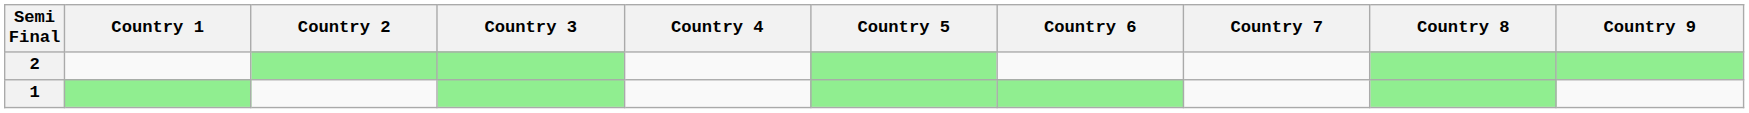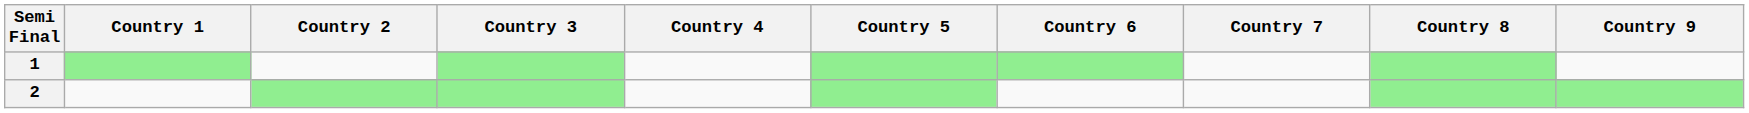rows swapped: 1 <-> 2
